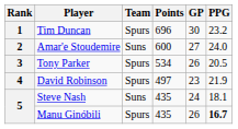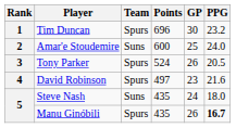Amar'e Stoudemire | GP: 27 -> 25
Tony Parker | Points: 534 -> 524
David Robinson | PPG: 21.9 -> 21.6
Steve Nash | PPG: 18.1 -> 18.0
